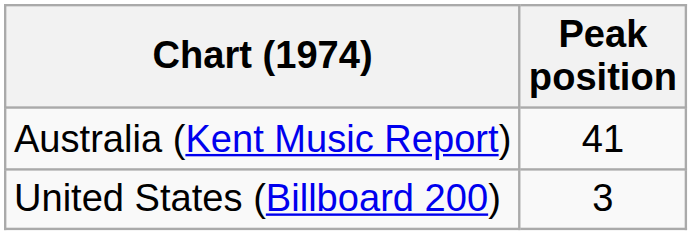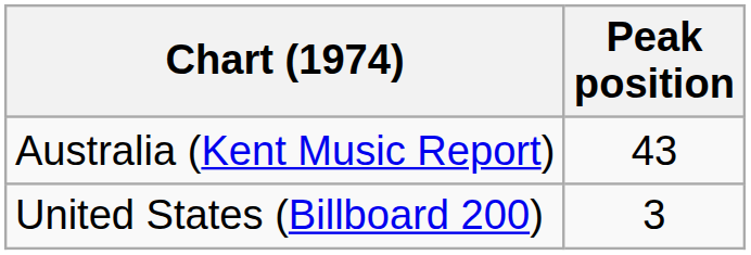Australia (Kent Music Report) | Peak position: 41 -> 43
